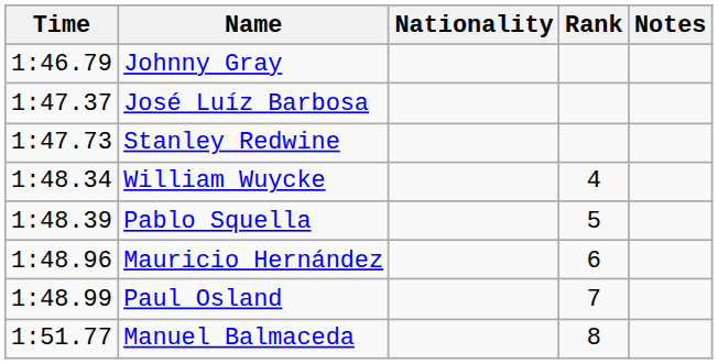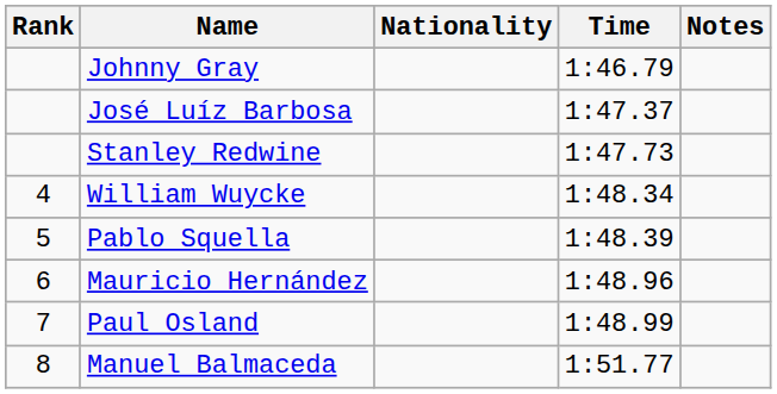columns swapped: Rank <-> Time
